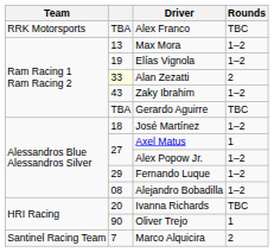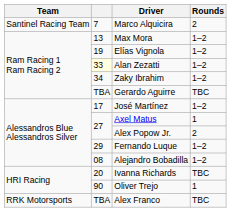rows swapped: Marco Alquicira <-> Alex Franco
Alan Zezatti | Rounds: 2 -> 1–2
Zaky Ibrahim | column 2: 43 -> 34
José Martínez | column 2: 18 -> 17
Alex Popow Jr. | Rounds: 1–2 -> 2
